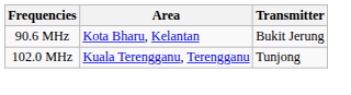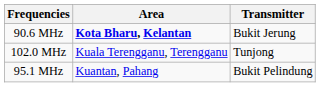90.6 MHz | Area: normal -> bold
+ row: 95.1 MHz | Kuantan, Pahang | Bukit Pelindung
